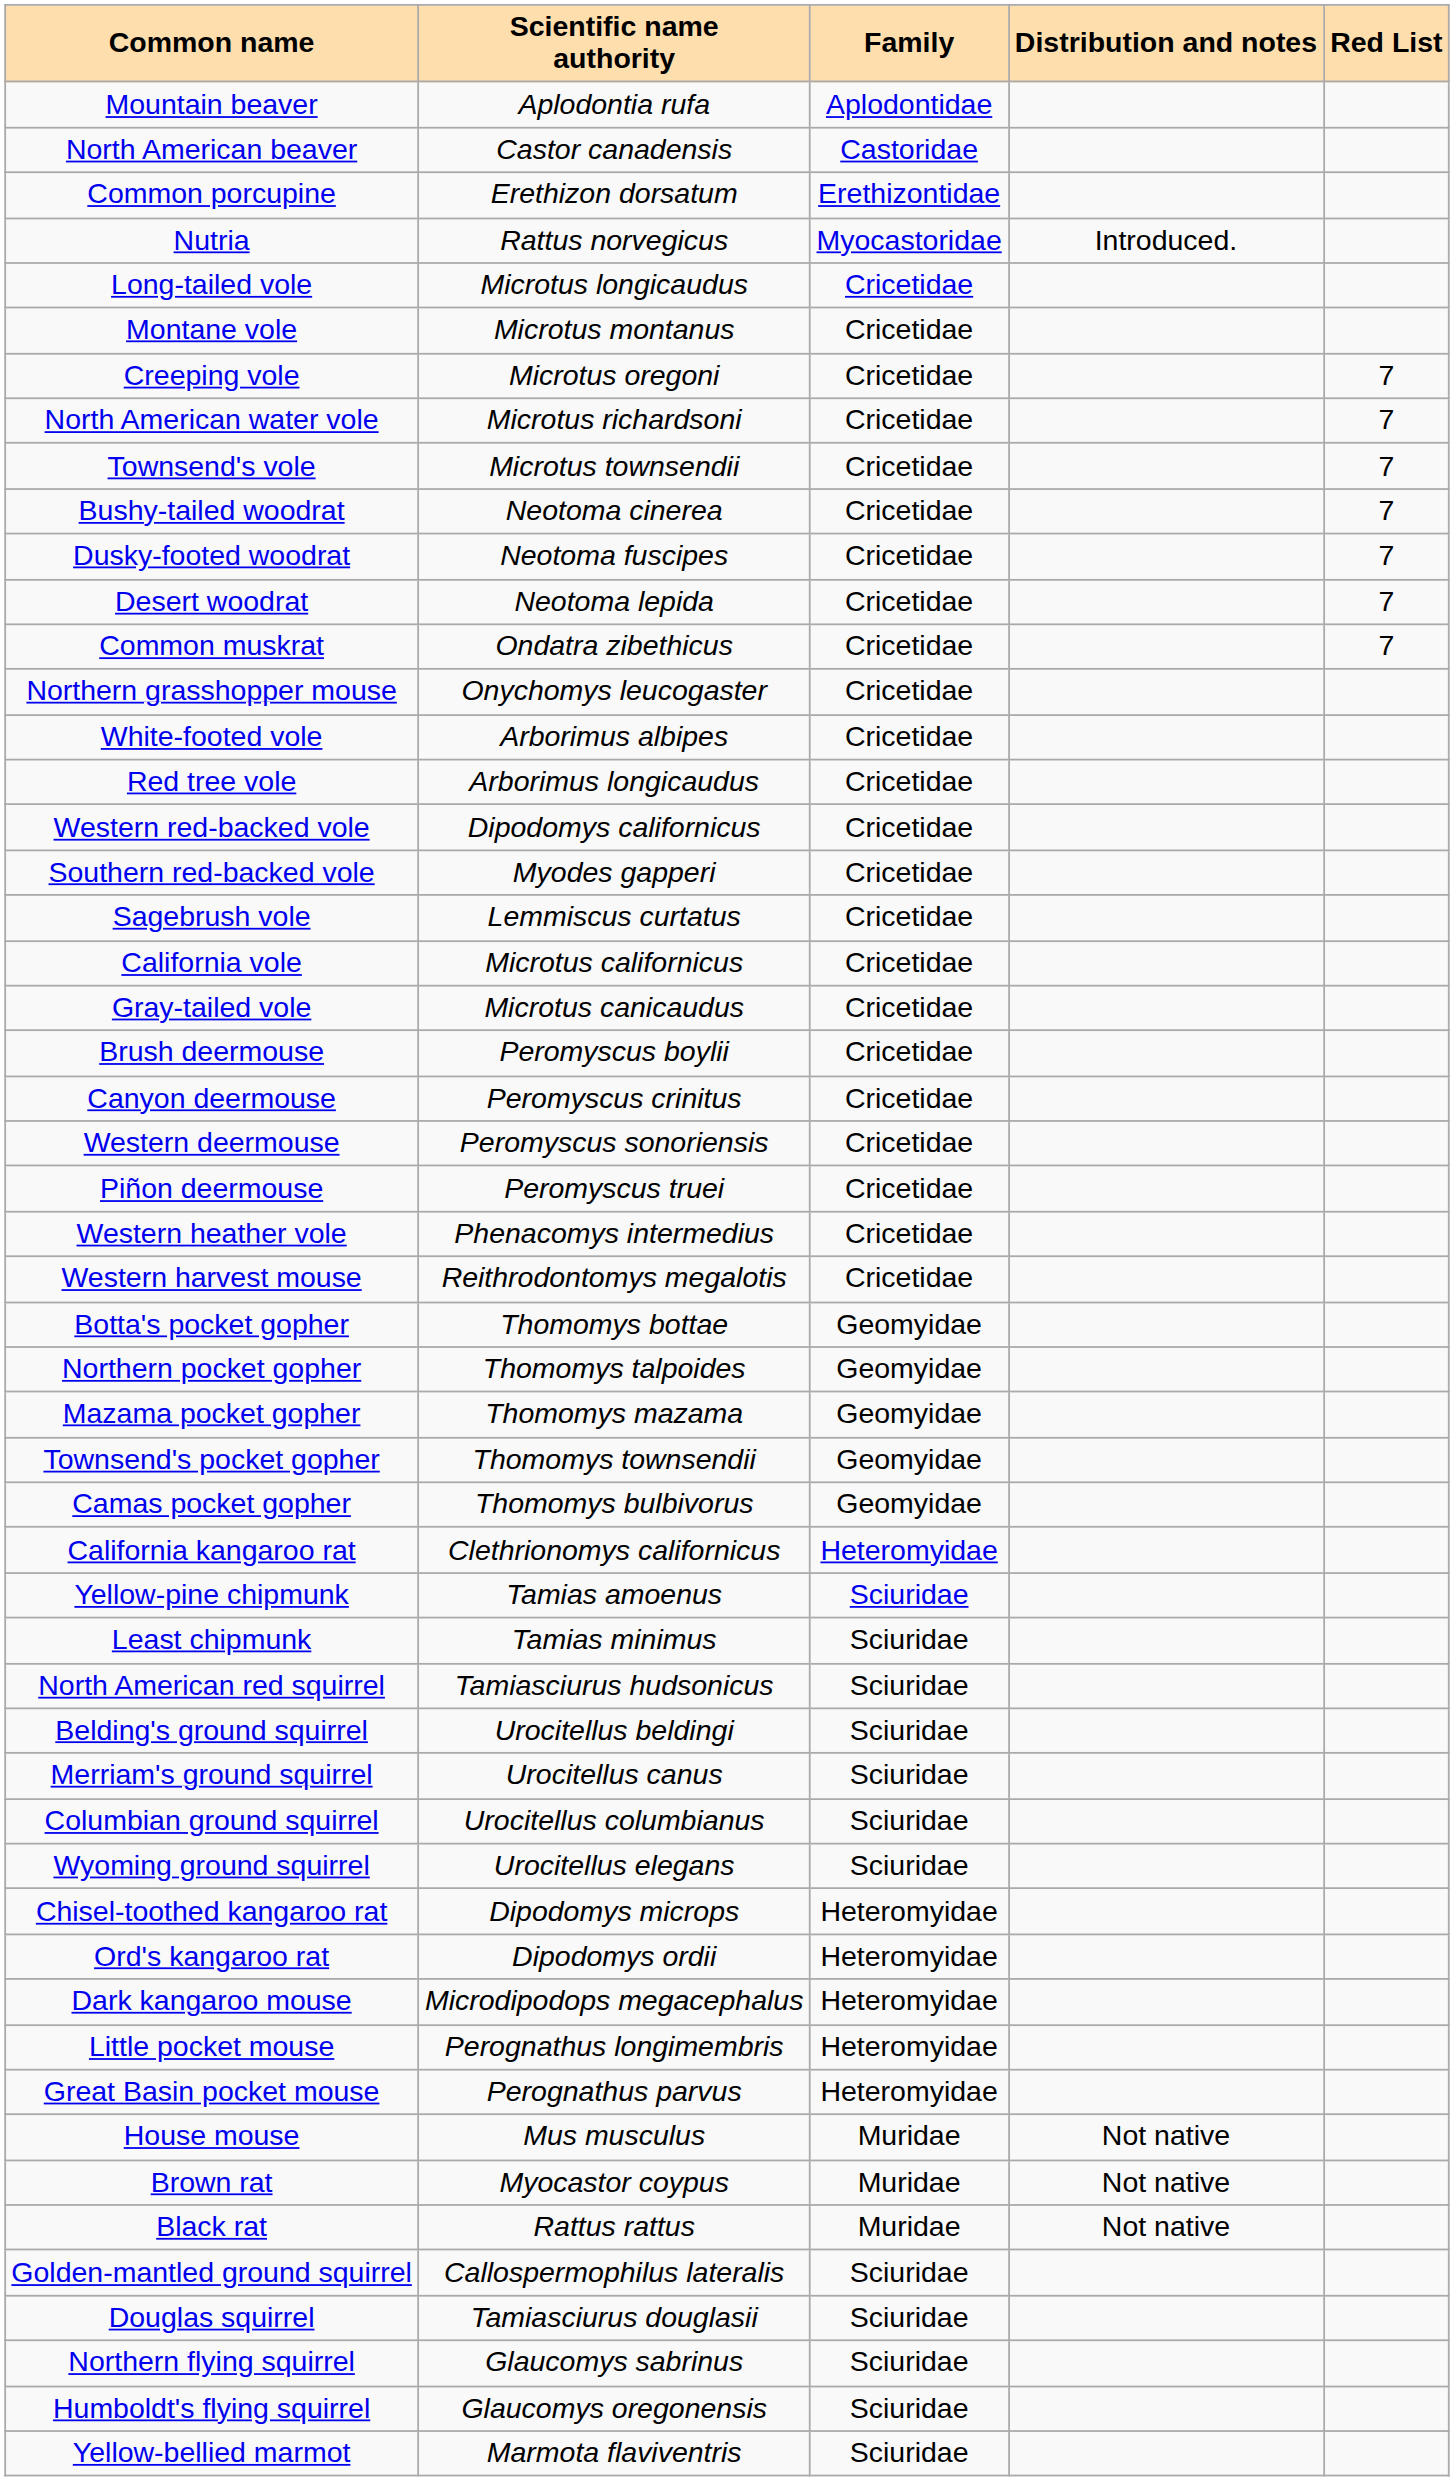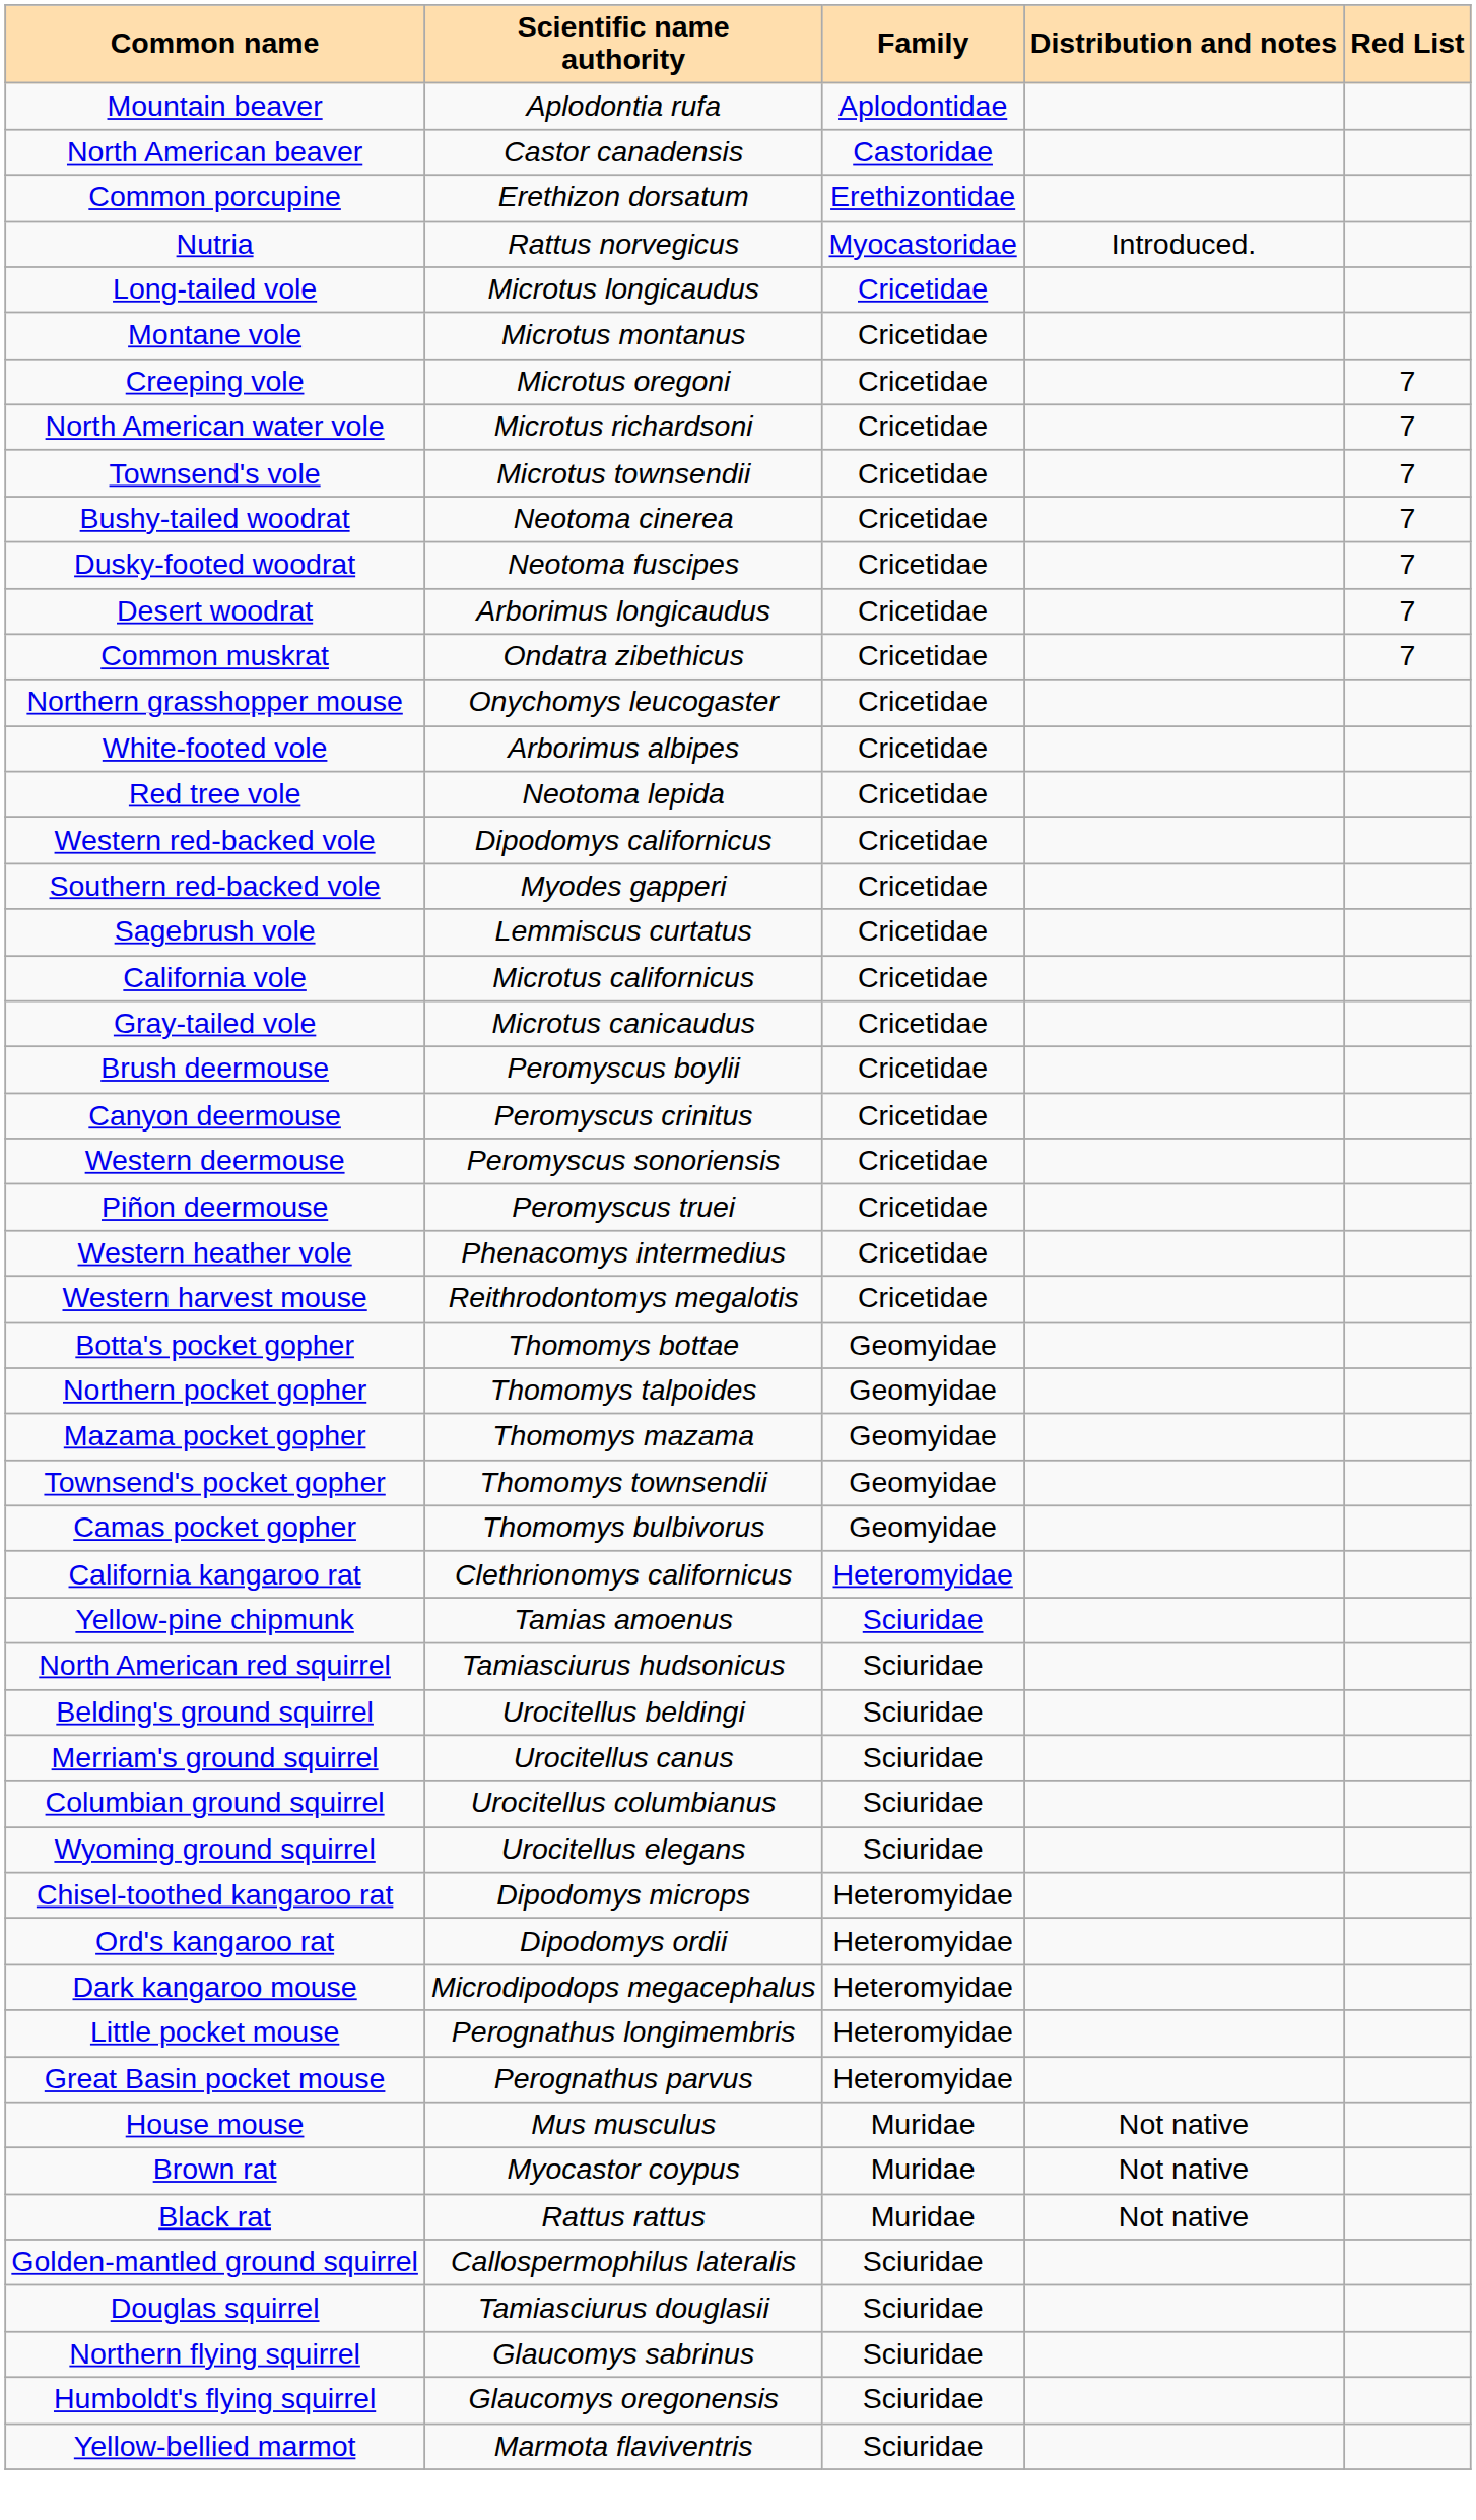Desert woodrat | Scientific name authority: Neotoma lepida -> Arborimus longicaudus
Red tree vole | Scientific name authority: Arborimus longicaudus -> Neotoma lepida
- row: Least chipmunk | Tamias minimus | Sciuridae
